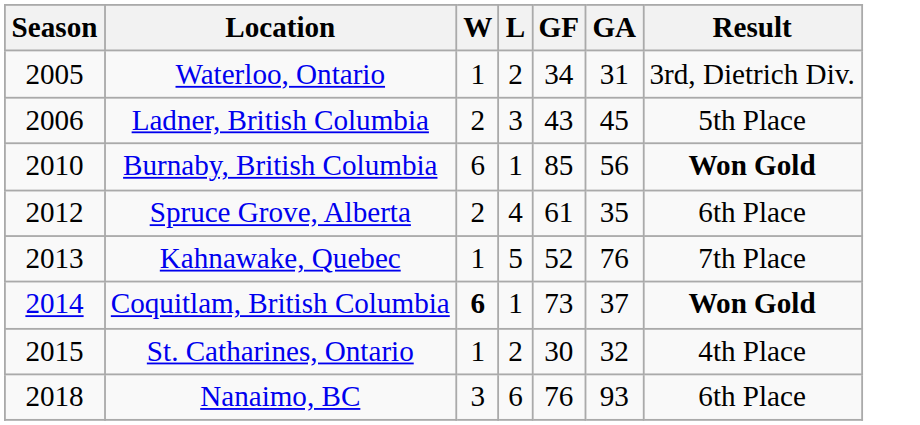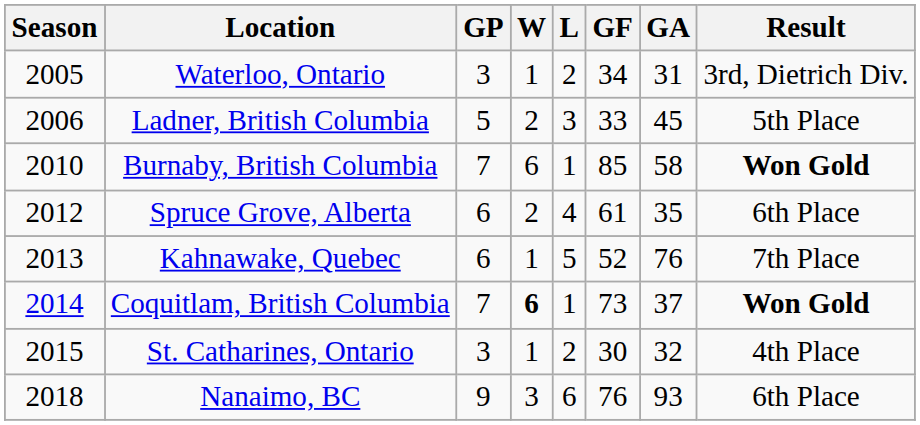+ column: GP | 3 | 5 | 7 | 6 | 6 | 7 | 3 | 9
Ladner, British Columbia | GF: 43 -> 33
Burnaby, British Columbia | GA: 56 -> 58
